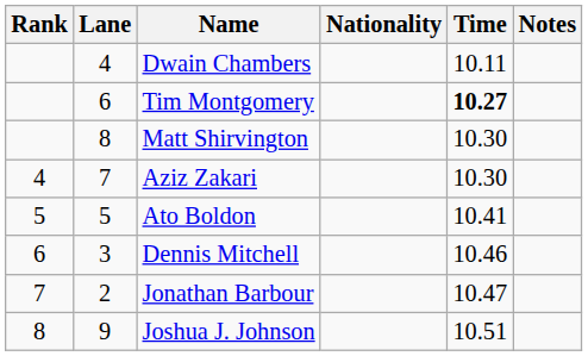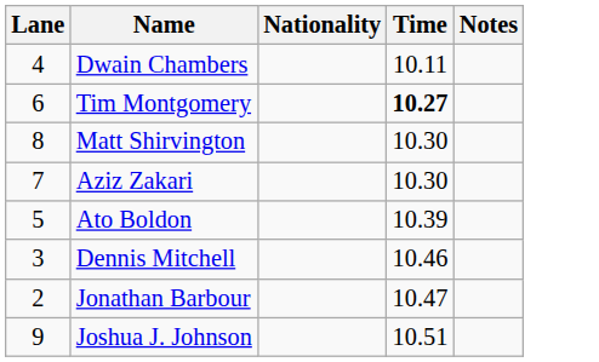- column: Rank | 4 | 5 | 6 | 7 | 8
Ato Boldon | Time: 10.41 -> 10.39
